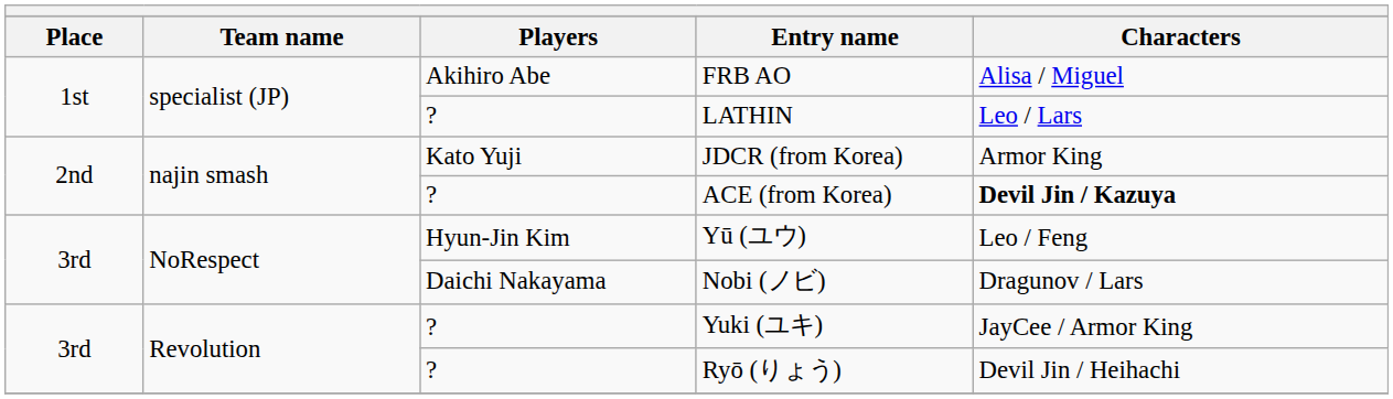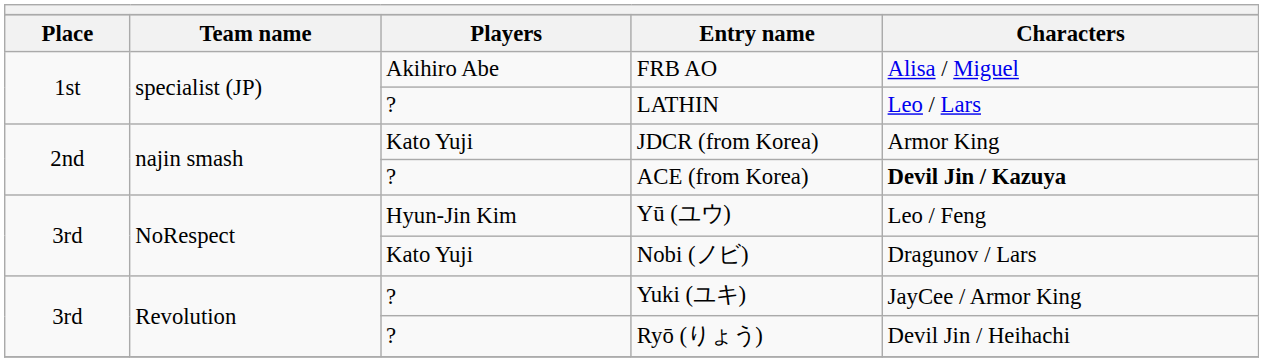Nobi (ノビ) | Players: Daichi Nakayama -> Kato Yuji
